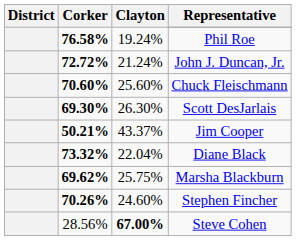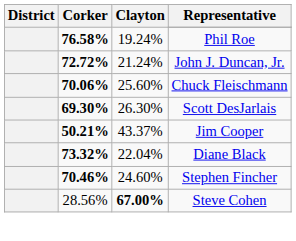Chuck Fleischmann | Corker: 70.60% -> 70.06%
- row: 69.62% | 25.75% | Marsha Blackburn
Stephen Fincher | Corker: 70.26% -> 70.46%
